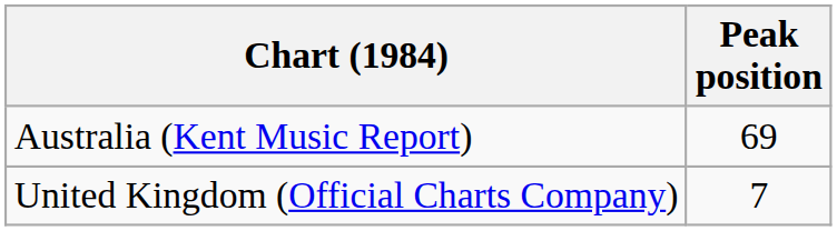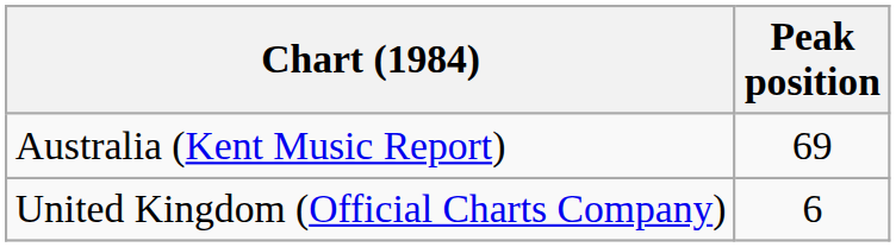United Kingdom (Official Charts Company) | Peak position: 7 -> 6
